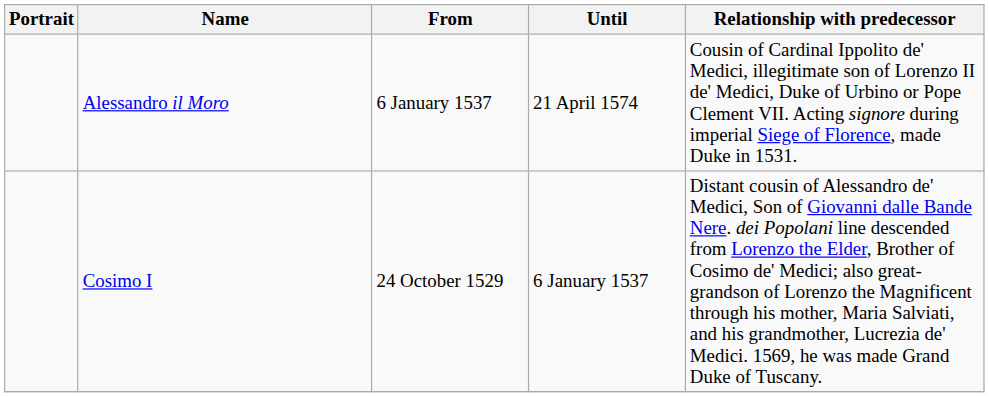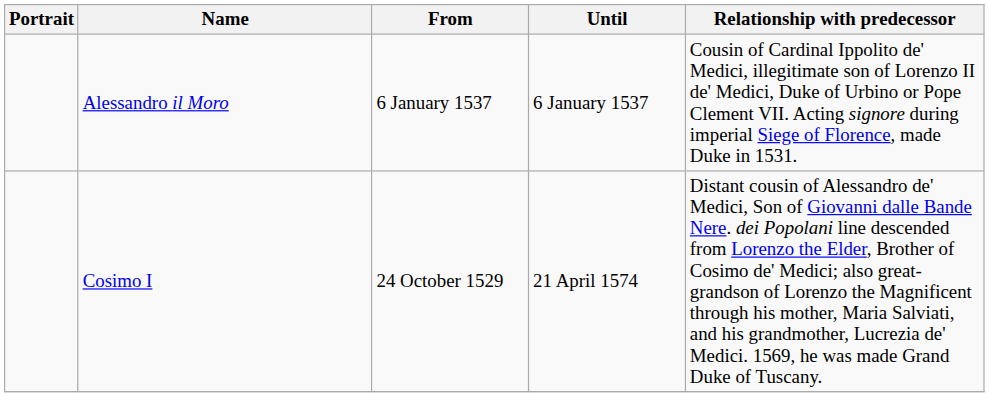Alessandro il Moro | Until: 21 April 1574 -> 6 January 1537
Cosimo I | Until: 6 January 1537 -> 21 April 1574
